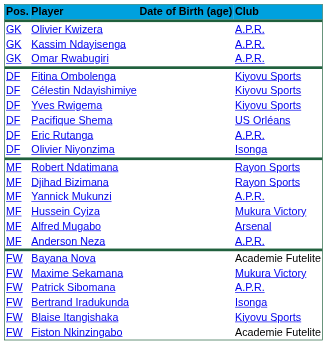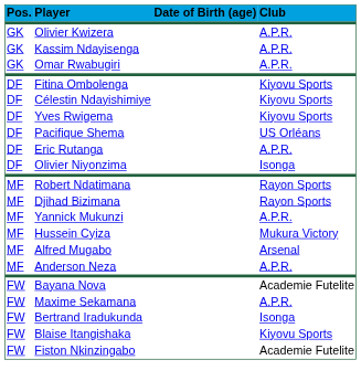Maxime Sekamana | Club: Mukura Victory -> A.P.R.
- row: FW | Patrick Sibomana | A.P.R.
